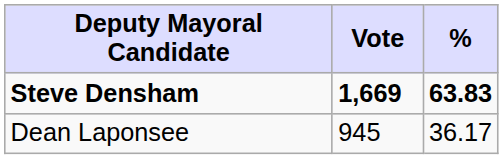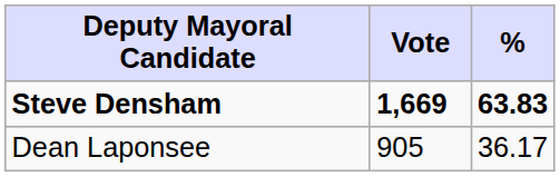Dean Laponsee | Vote: 945 -> 905
